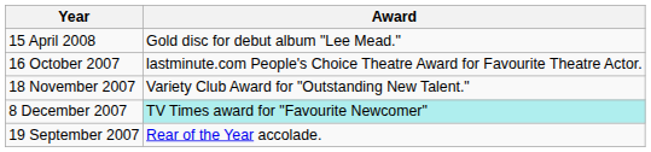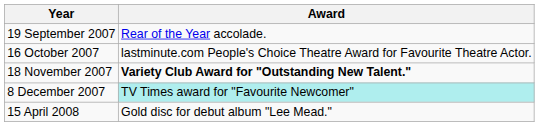rows swapped: 19 September 2007 <-> 15 April 2008
18 November 2007 | Award: normal -> bold
